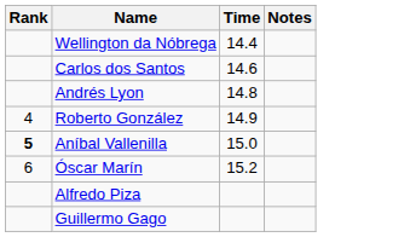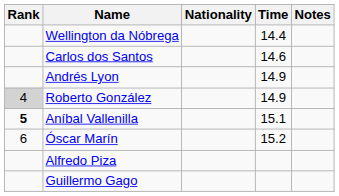+ column: Nationality
Andrés Lyon | Time: 14.8 -> 14.9
Roberto González | Rank: no background -> lightgrey background
Aníbal Vallenilla | Time: 15.0 -> 15.1
